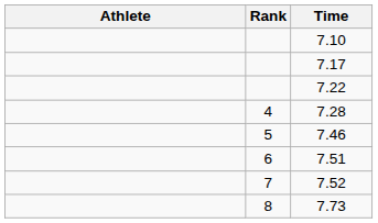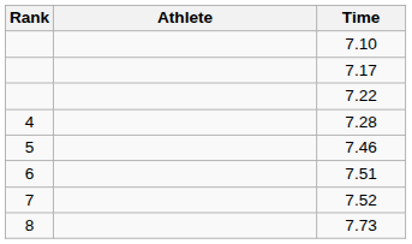columns swapped: Rank <-> Athlete
